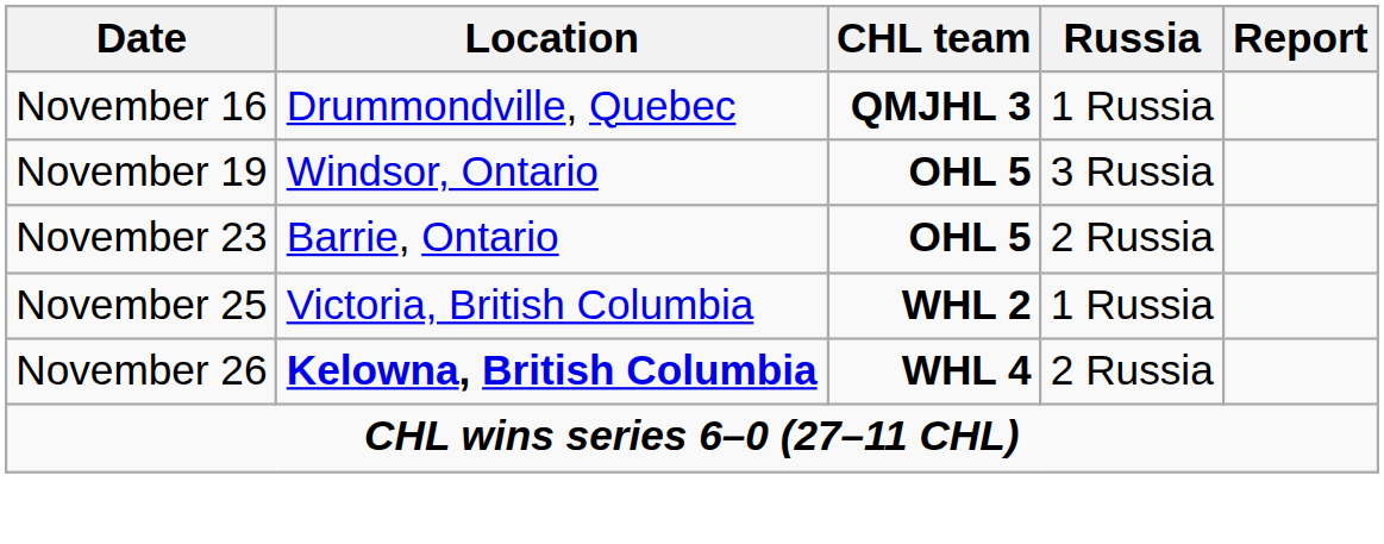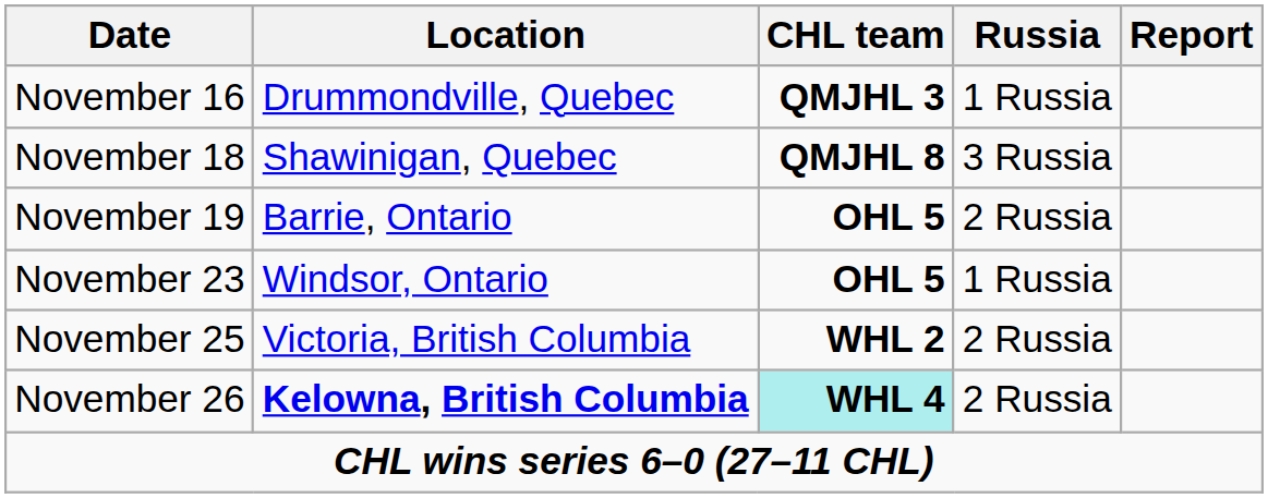+ row: November 18 | Shawinigan, Quebec | QMJHL 8 | 3 Russia
November 19 | Location: Windsor, Ontario -> Barrie, Ontario
November 19 | Russia: 3 Russia -> 2 Russia
November 23 | Location: Barrie, Ontario -> Windsor, Ontario
November 23 | Russia: 2 Russia -> 1 Russia
November 25 | Russia: 1 Russia -> 2 Russia
November 26 | CHL team: no background -> paleturquoise background
